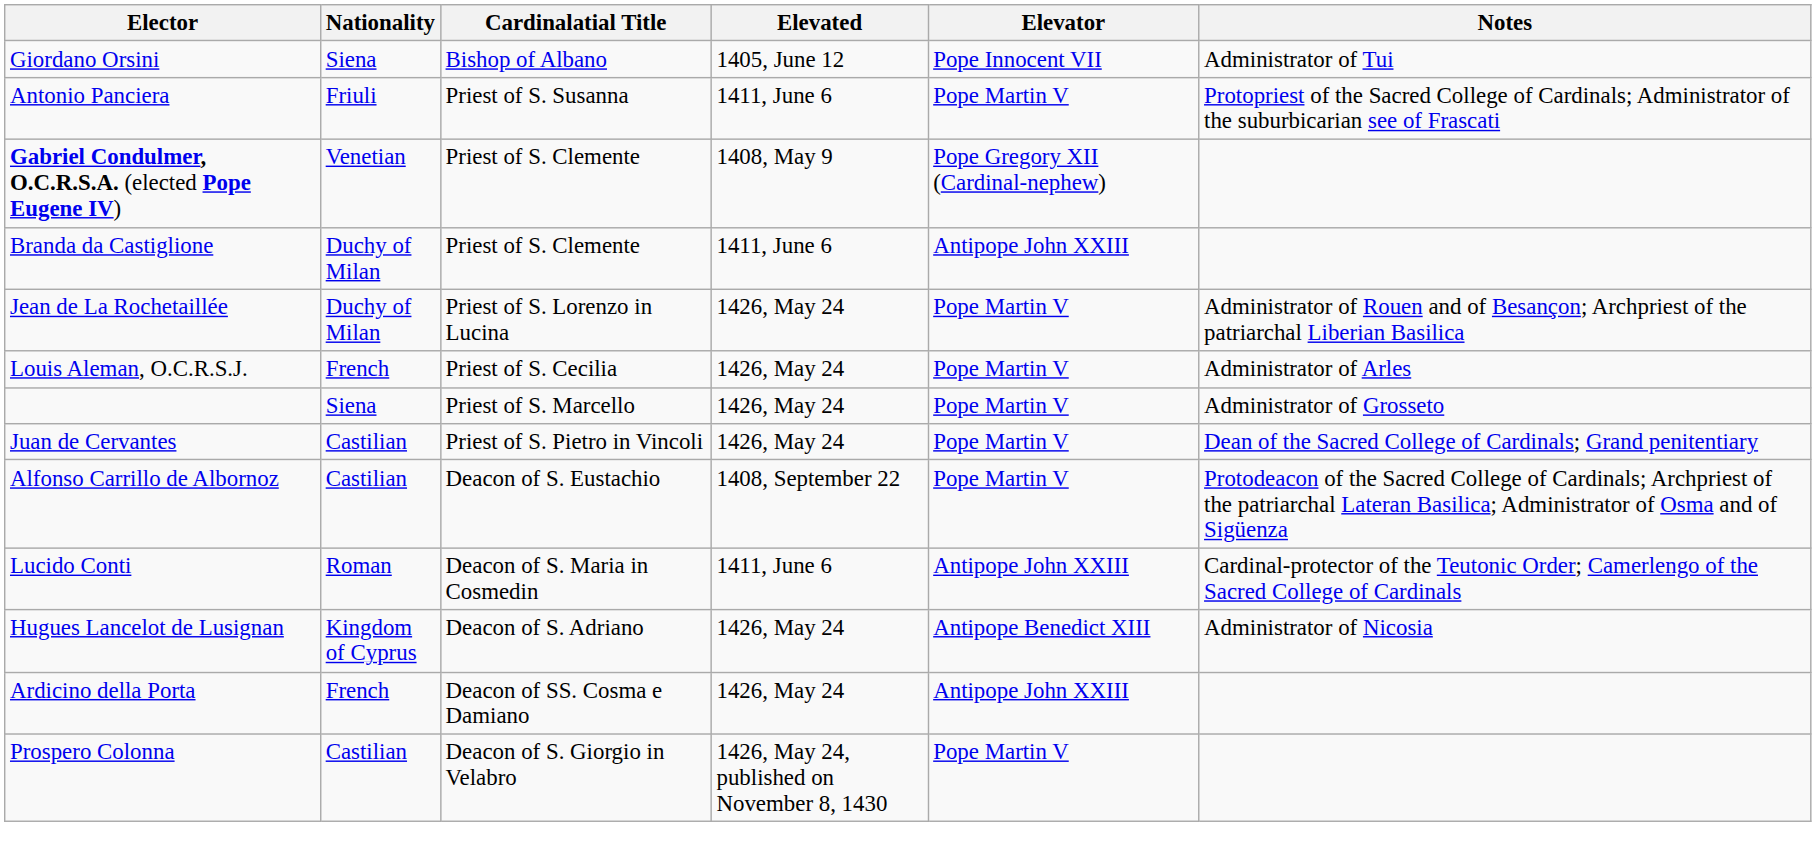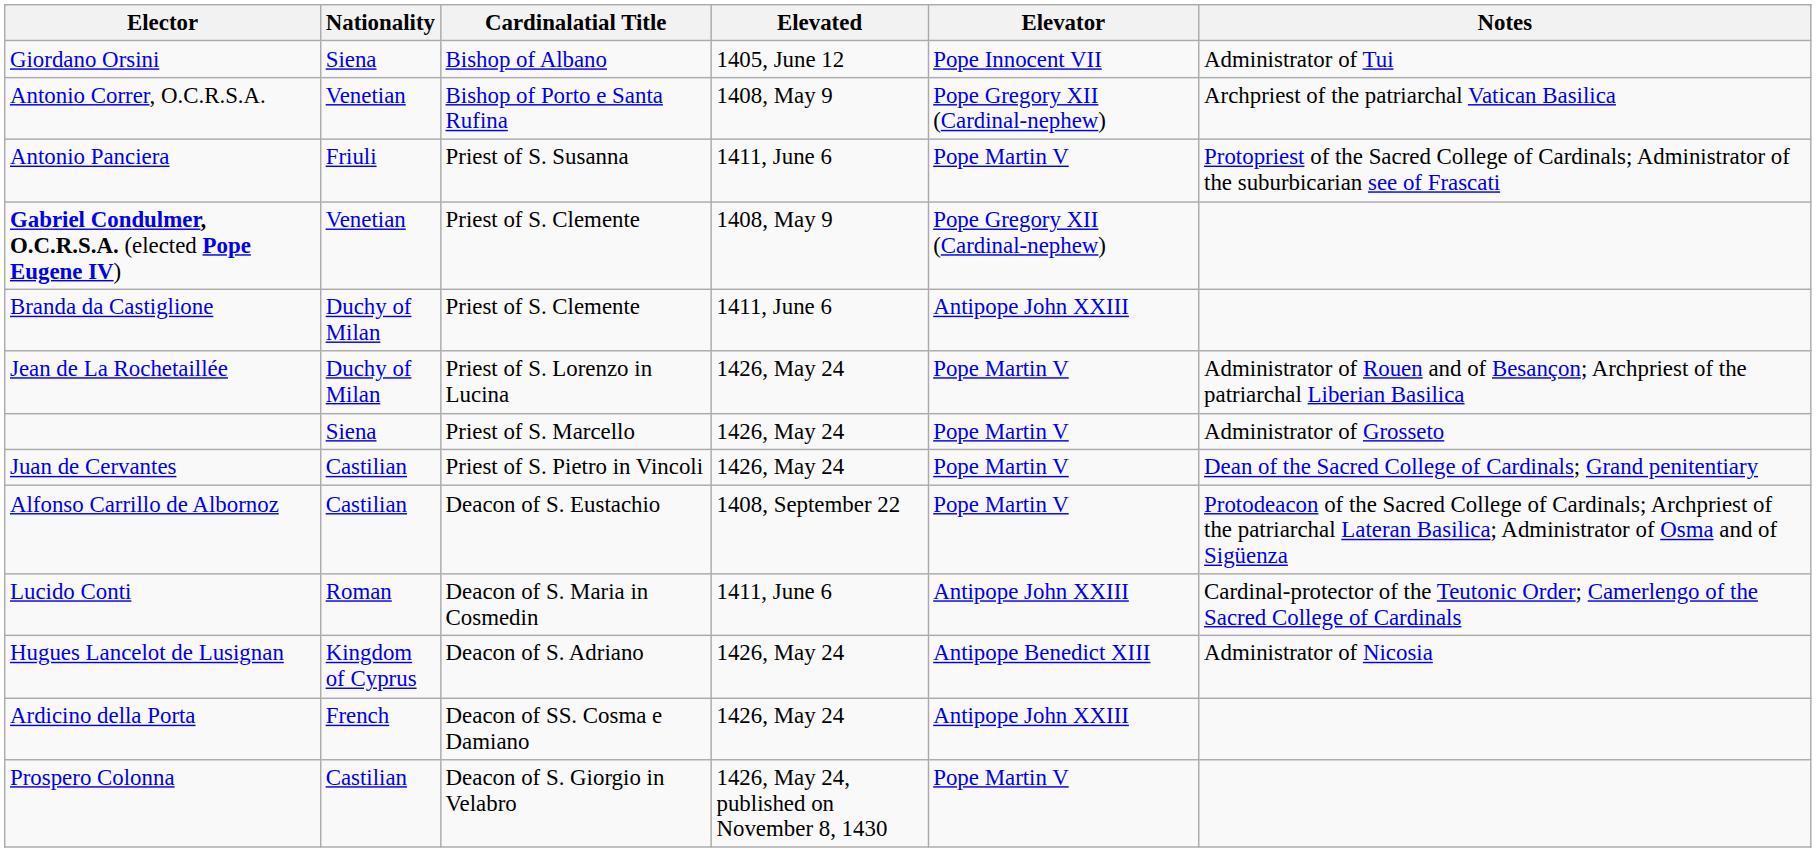+ row: Antonio Correr, O.C.R.S.A. | Venetian | Bishop of Porto e Santa Rufina | 1408, May 9 | Pope Gregory XII (Cardinal-nephew) | Archpriest of the patriarchal Vatican Basilica
- row: Louis Aleman, O.C.R.S.J. | French | Priest of S. Cecilia | 1426, May 24 | Pope Martin V | Administrator of Arles
